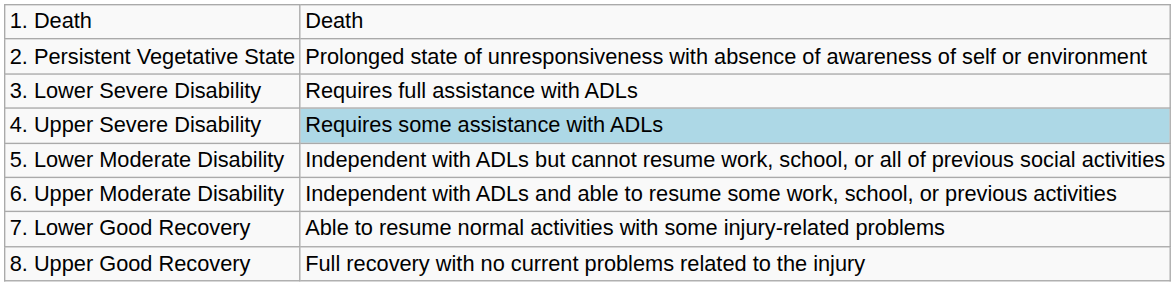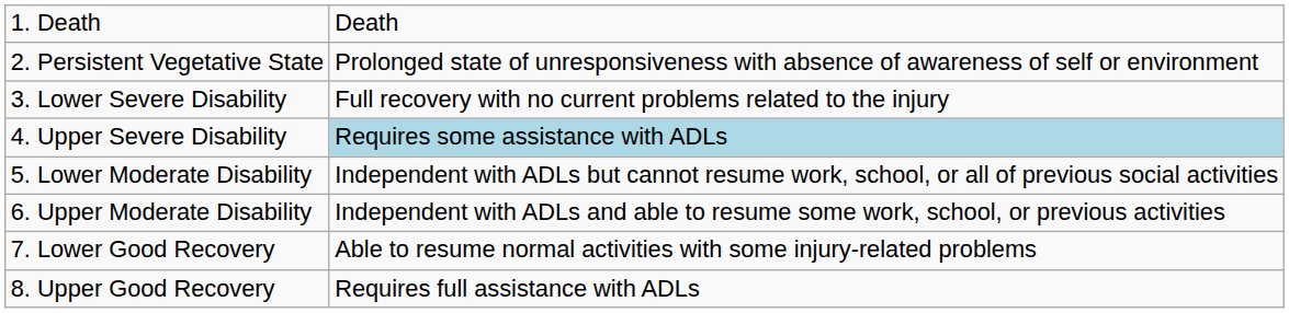3. Lower Severe Disability | column 2: Requires full assistance with ADLs -> Full recovery with no current problems related to the injury
8. Upper Good Recovery | column 2: Full recovery with no current problems related to the injury -> Requires full assistance with ADLs
